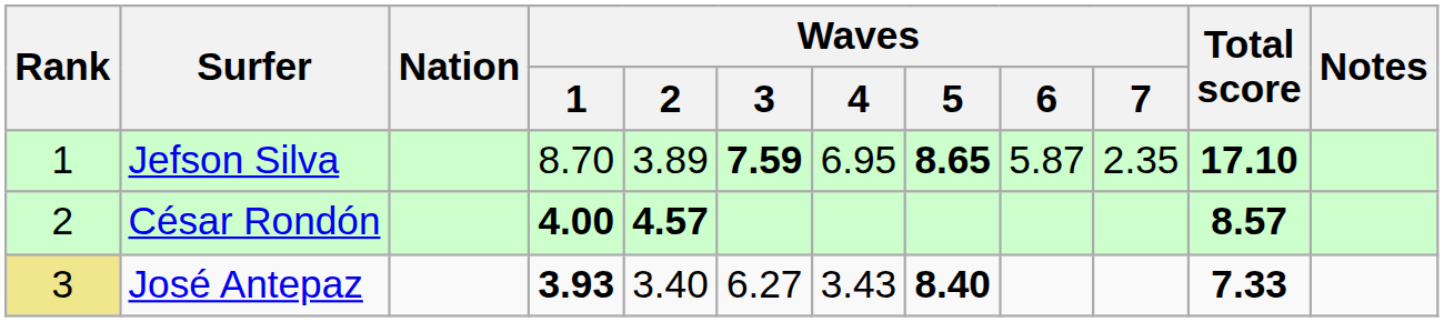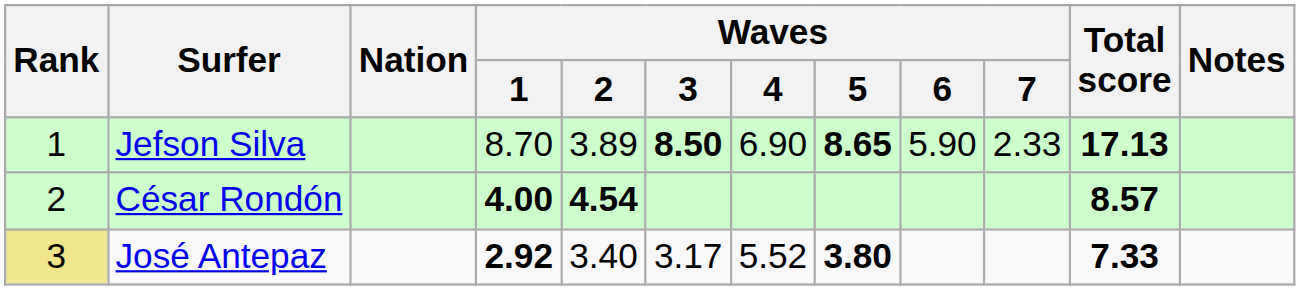Jefson Silva | Waves / 3: 7.59 -> 8.50
Jefson Silva | Waves / 4: 6.95 -> 6.90
Jefson Silva | Waves / 6: 5.87 -> 5.90
Jefson Silva | Waves / 7: 2.35 -> 2.33
Jefson Silva | Total score: 17.10 -> 17.13
César Rondón | Waves / 2: 4.57 -> 4.54
José Antepaz | Waves / 1: 3.93 -> 2.92
José Antepaz | Waves / 3: 6.27 -> 3.17
José Antepaz | Waves / 4: 3.43 -> 5.52
José Antepaz | Waves / 5: 8.40 -> 3.80
